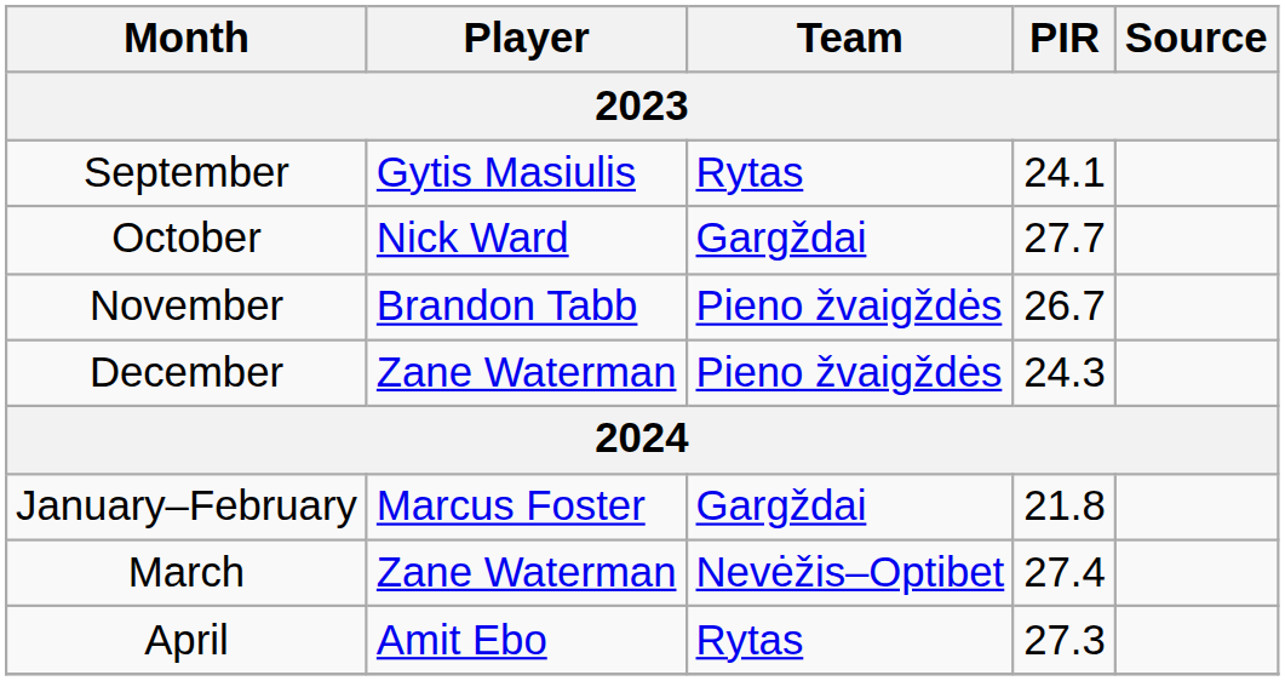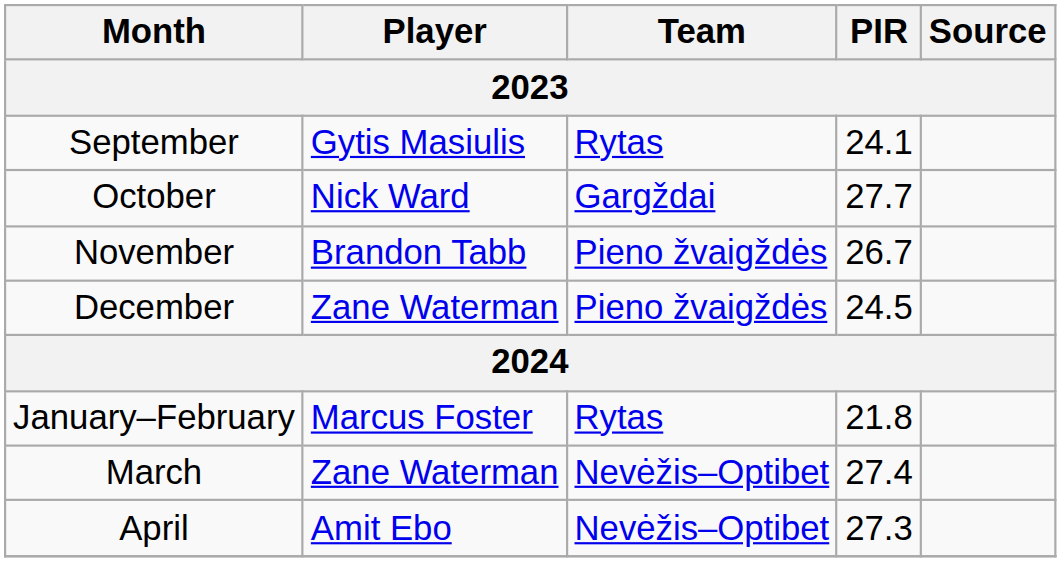December | PIR: 24.3 -> 24.5
January–February | Team: Gargždai -> Rytas
April | Team: Rytas -> Nevėžis–Optibet
